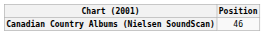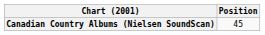Canadian Country Albums (Nielsen SoundScan) | Position: 46 -> 45
